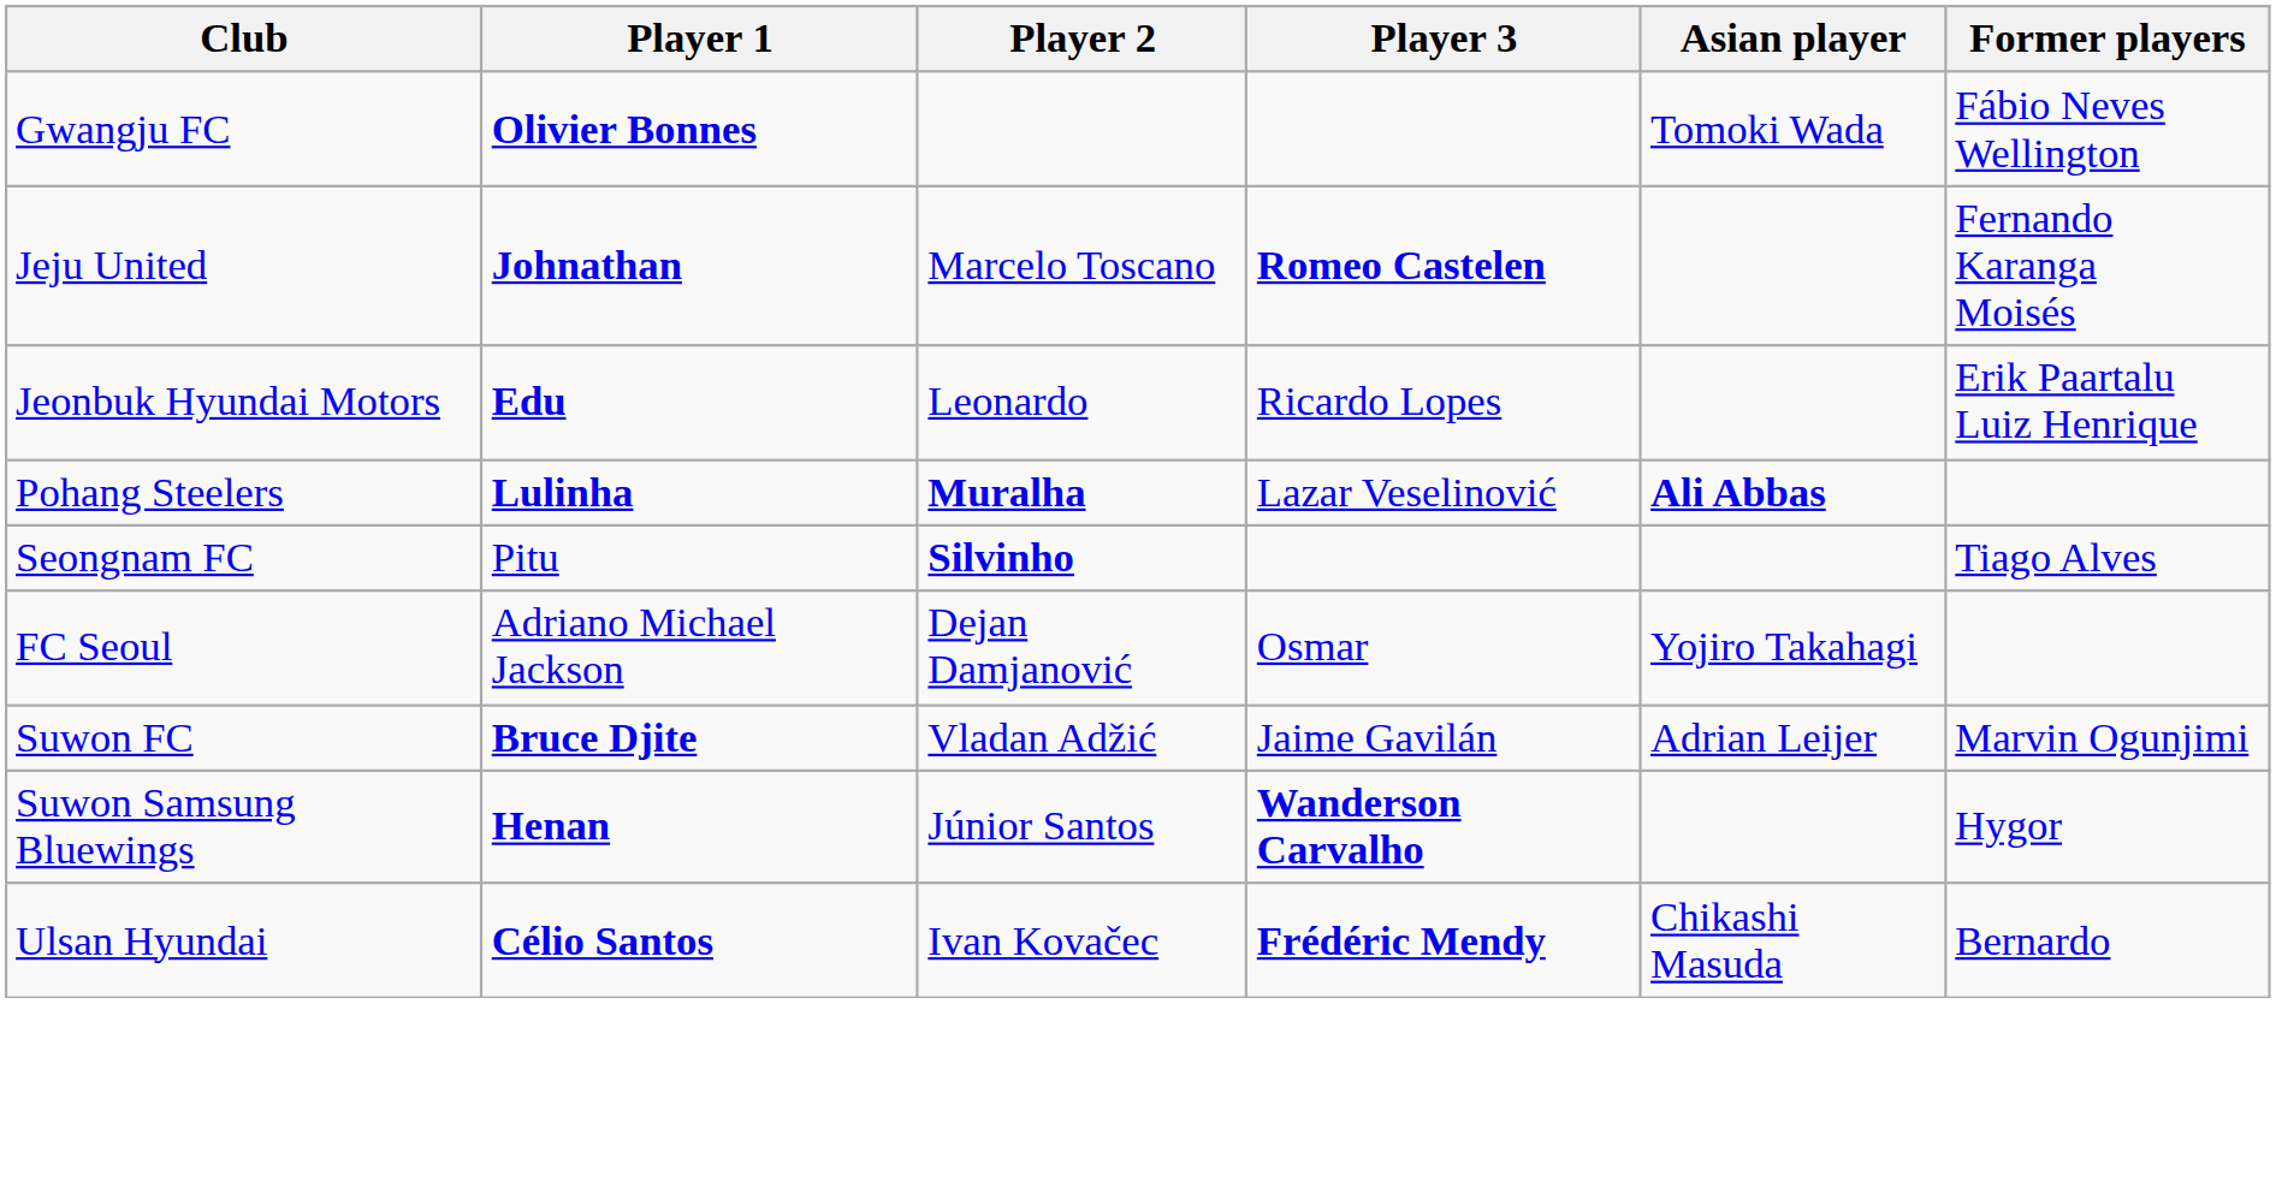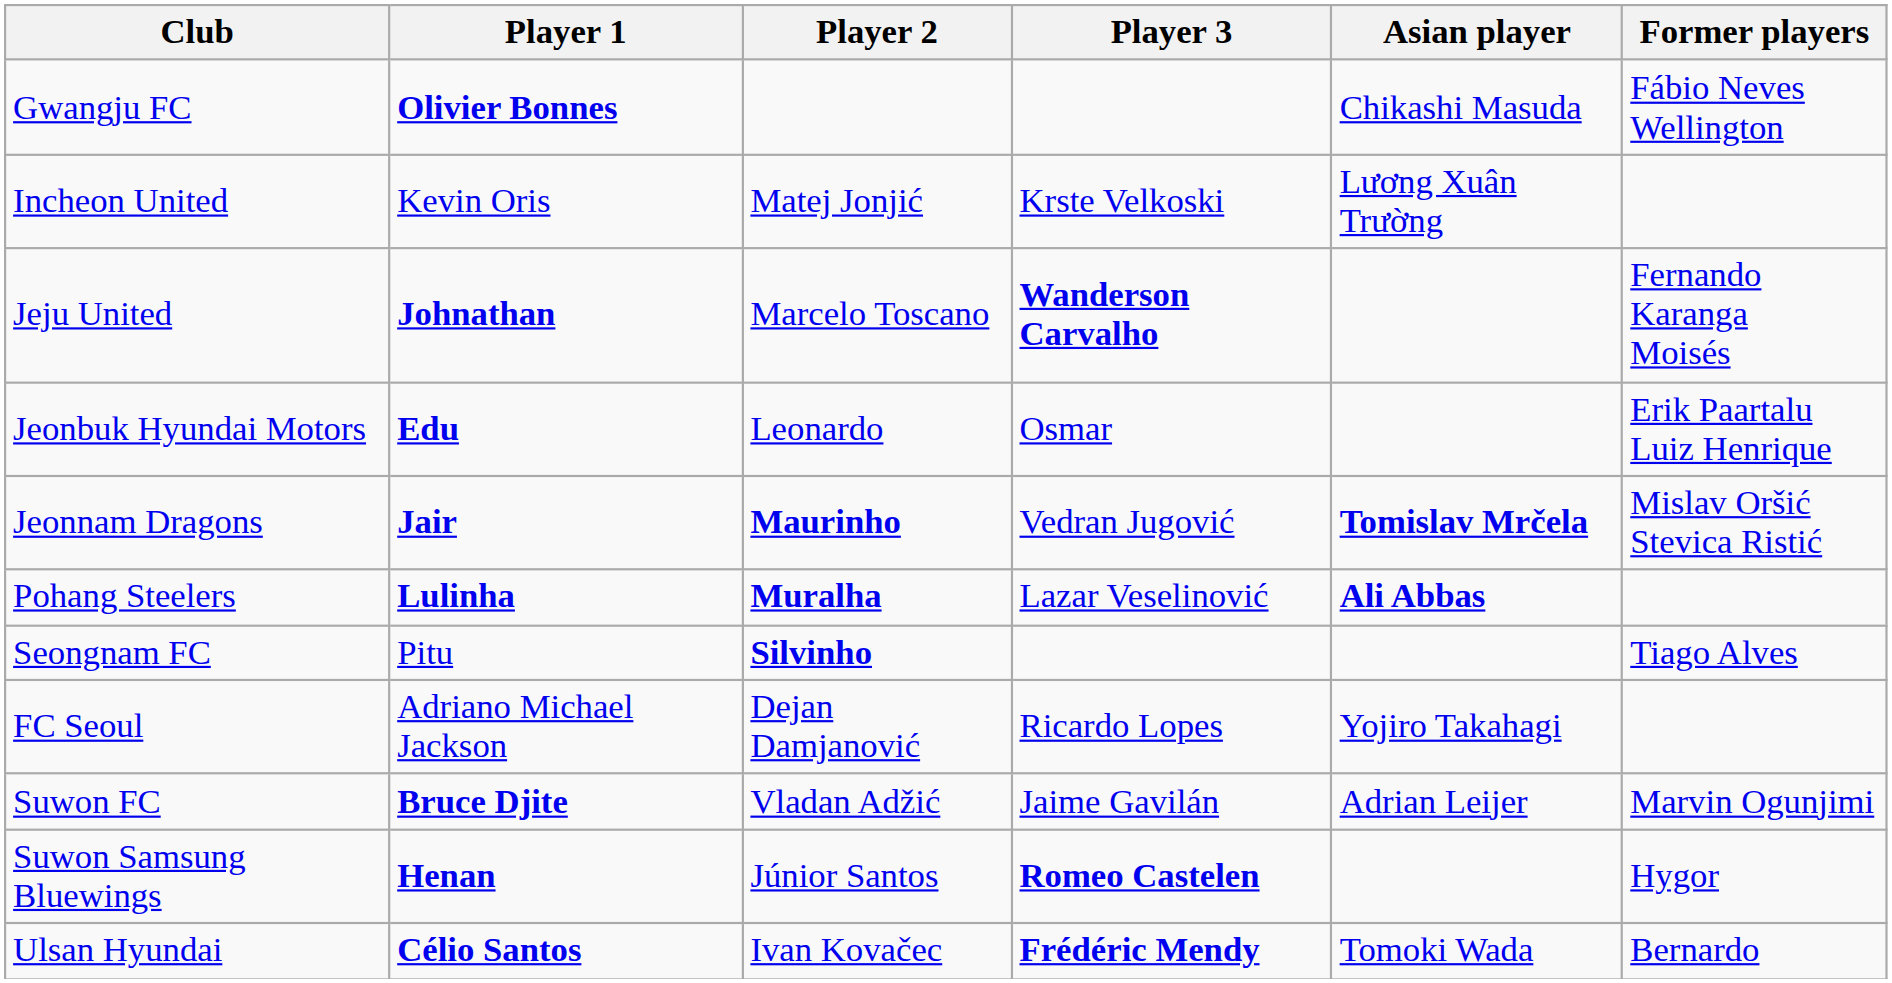Gwangju FC | Asian player: Tomoki Wada -> Chikashi Masuda
+ row: Incheon United | Kevin Oris | Matej Jonjić | Krste Velkoski | Lương Xuân Trường
Jeju United | Player 3: Romeo Castelen -> Wanderson Carvalho
Jeonbuk Hyundai Motors | Player 3: Ricardo Lopes -> Osmar
+ row: Jeonnam Dragons | Jair | Maurinho | Vedran Jugović | Tomislav Mrčela | Mislav Oršić Stevica Ristić
FC Seoul | Player 3: Osmar -> Ricardo Lopes
Suwon Samsung Bluewings | Player 3: Wanderson Carvalho -> Romeo Castelen
Ulsan Hyundai | Asian player: Chikashi Masuda -> Tomoki Wada
